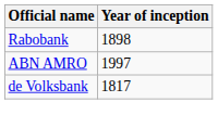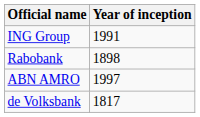+ row: ING Group | 1991
